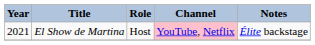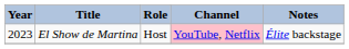El Show de Martina | Year: 2021 -> 2023
